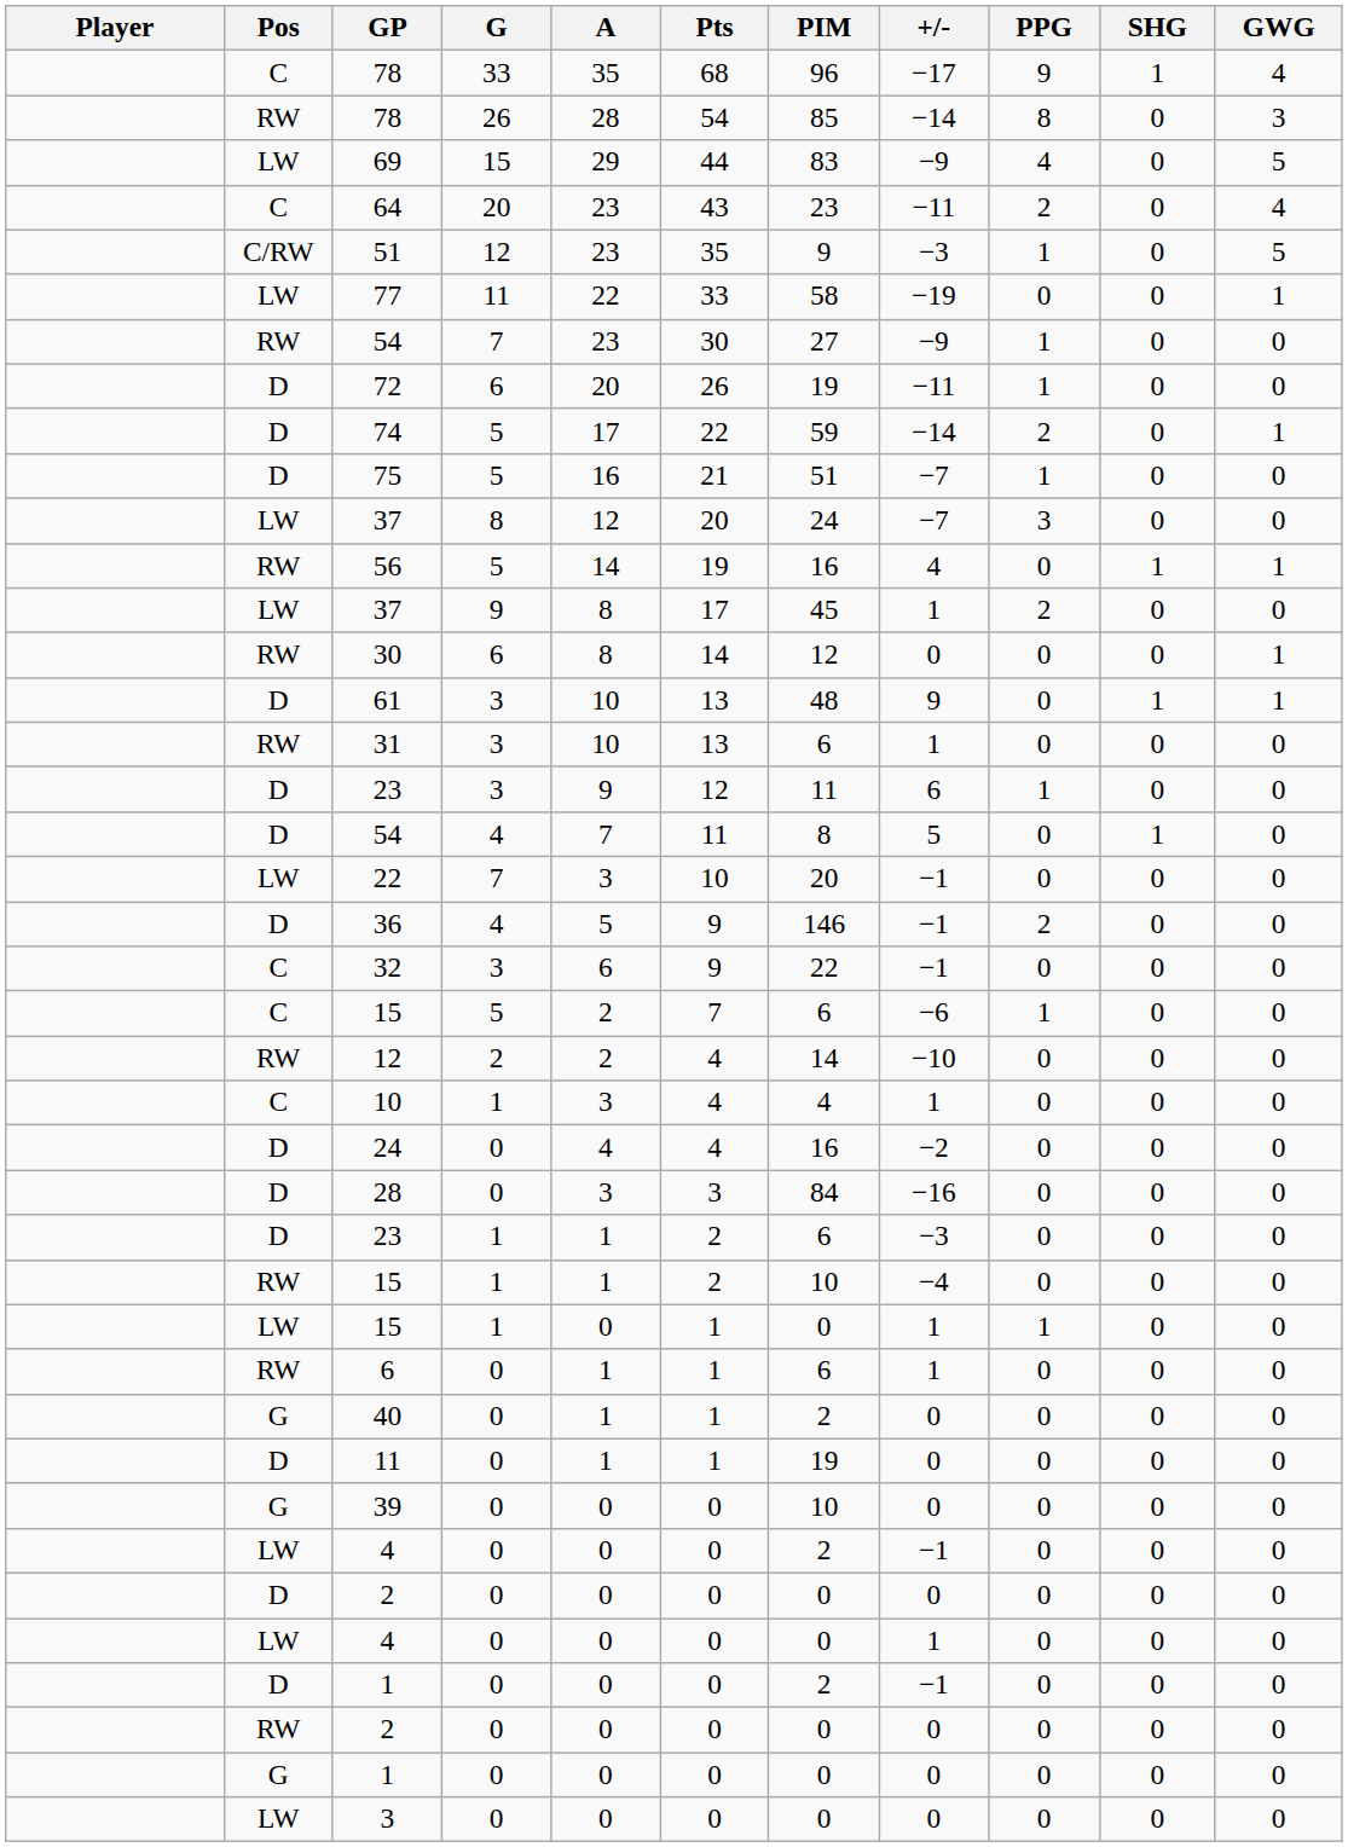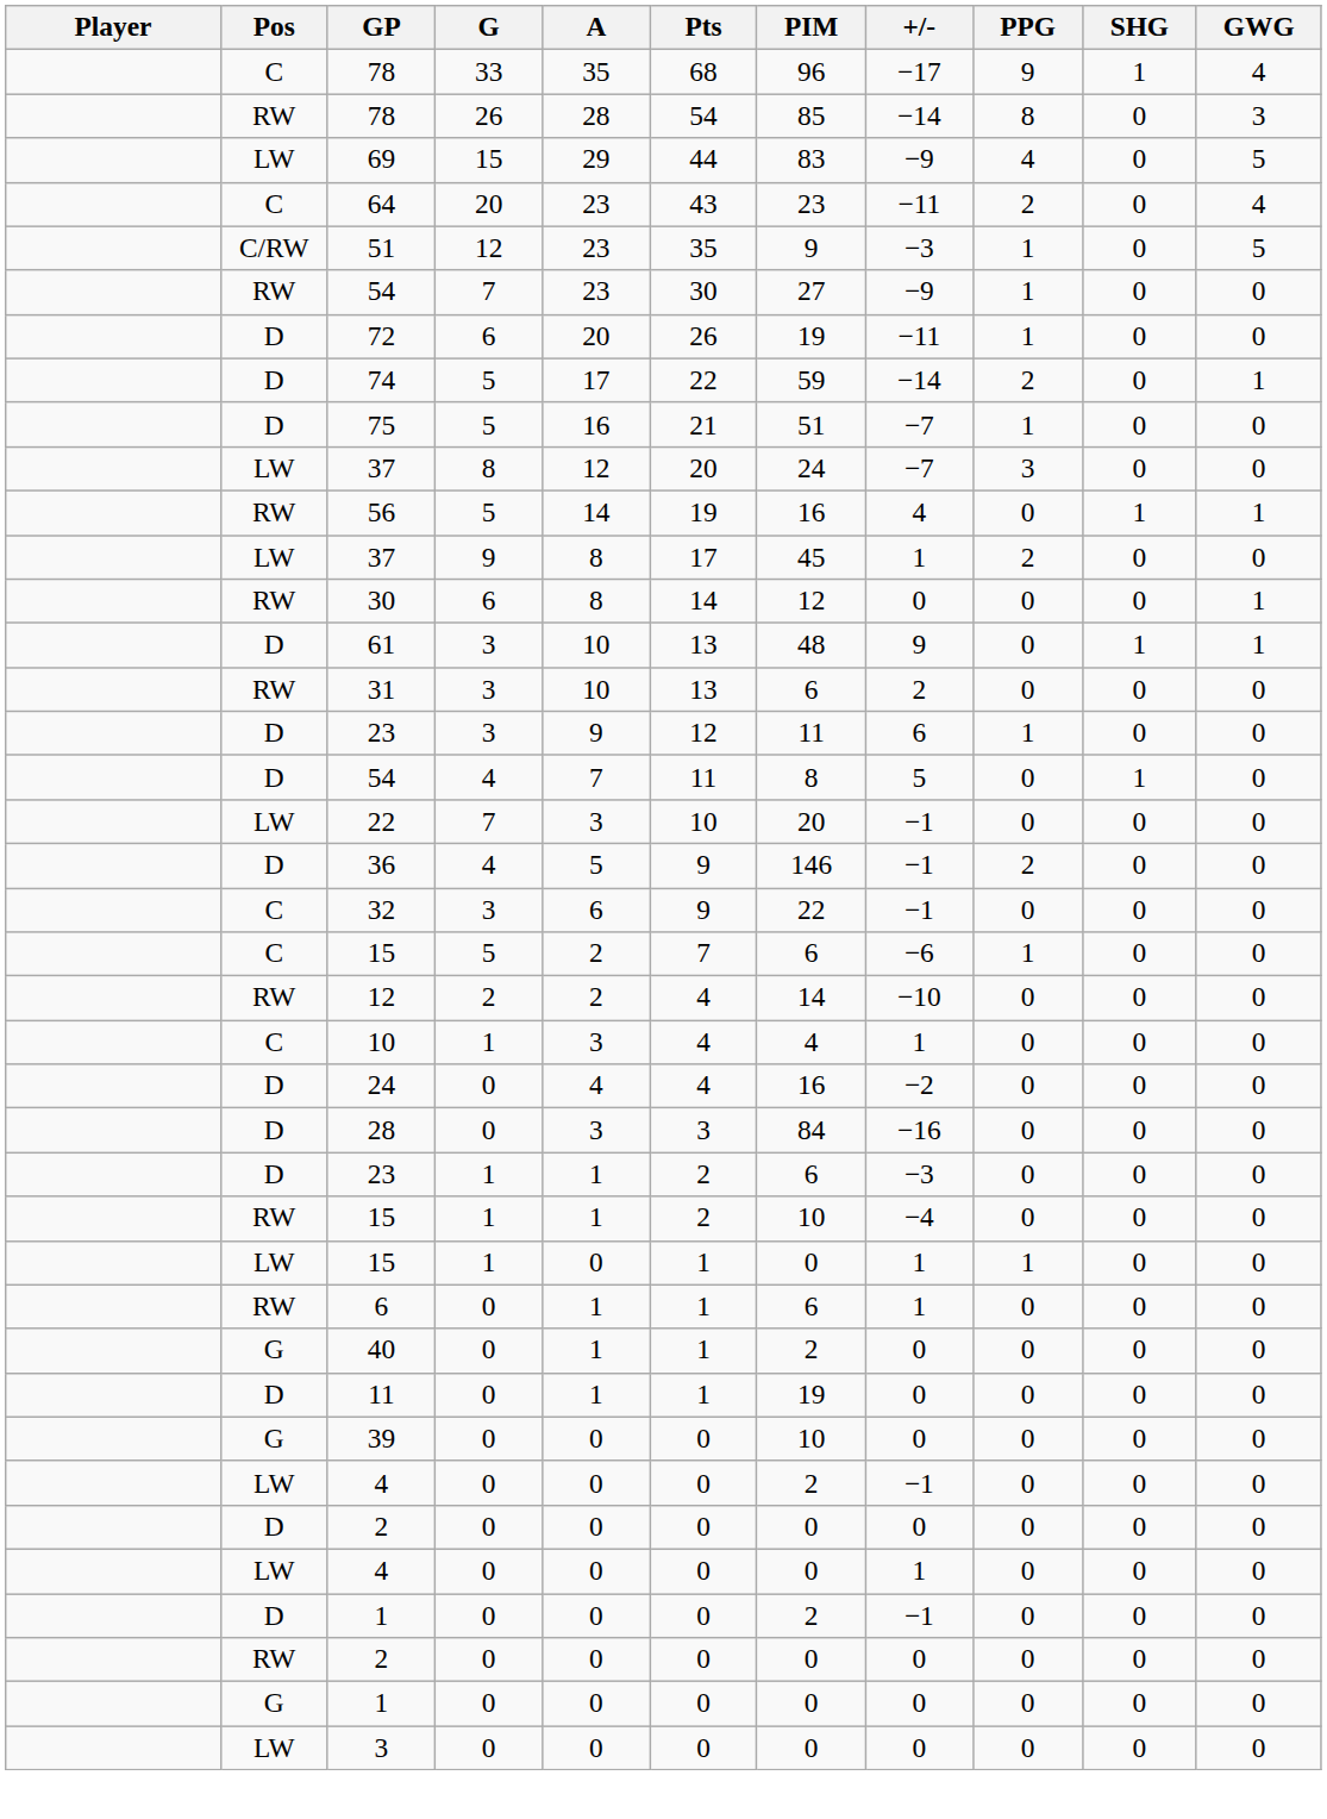- row: LW | 77 | 11 | 22 | 33 | 58 | −19 | 0 | 0 | 1
31 | +/-: 1 -> 2
